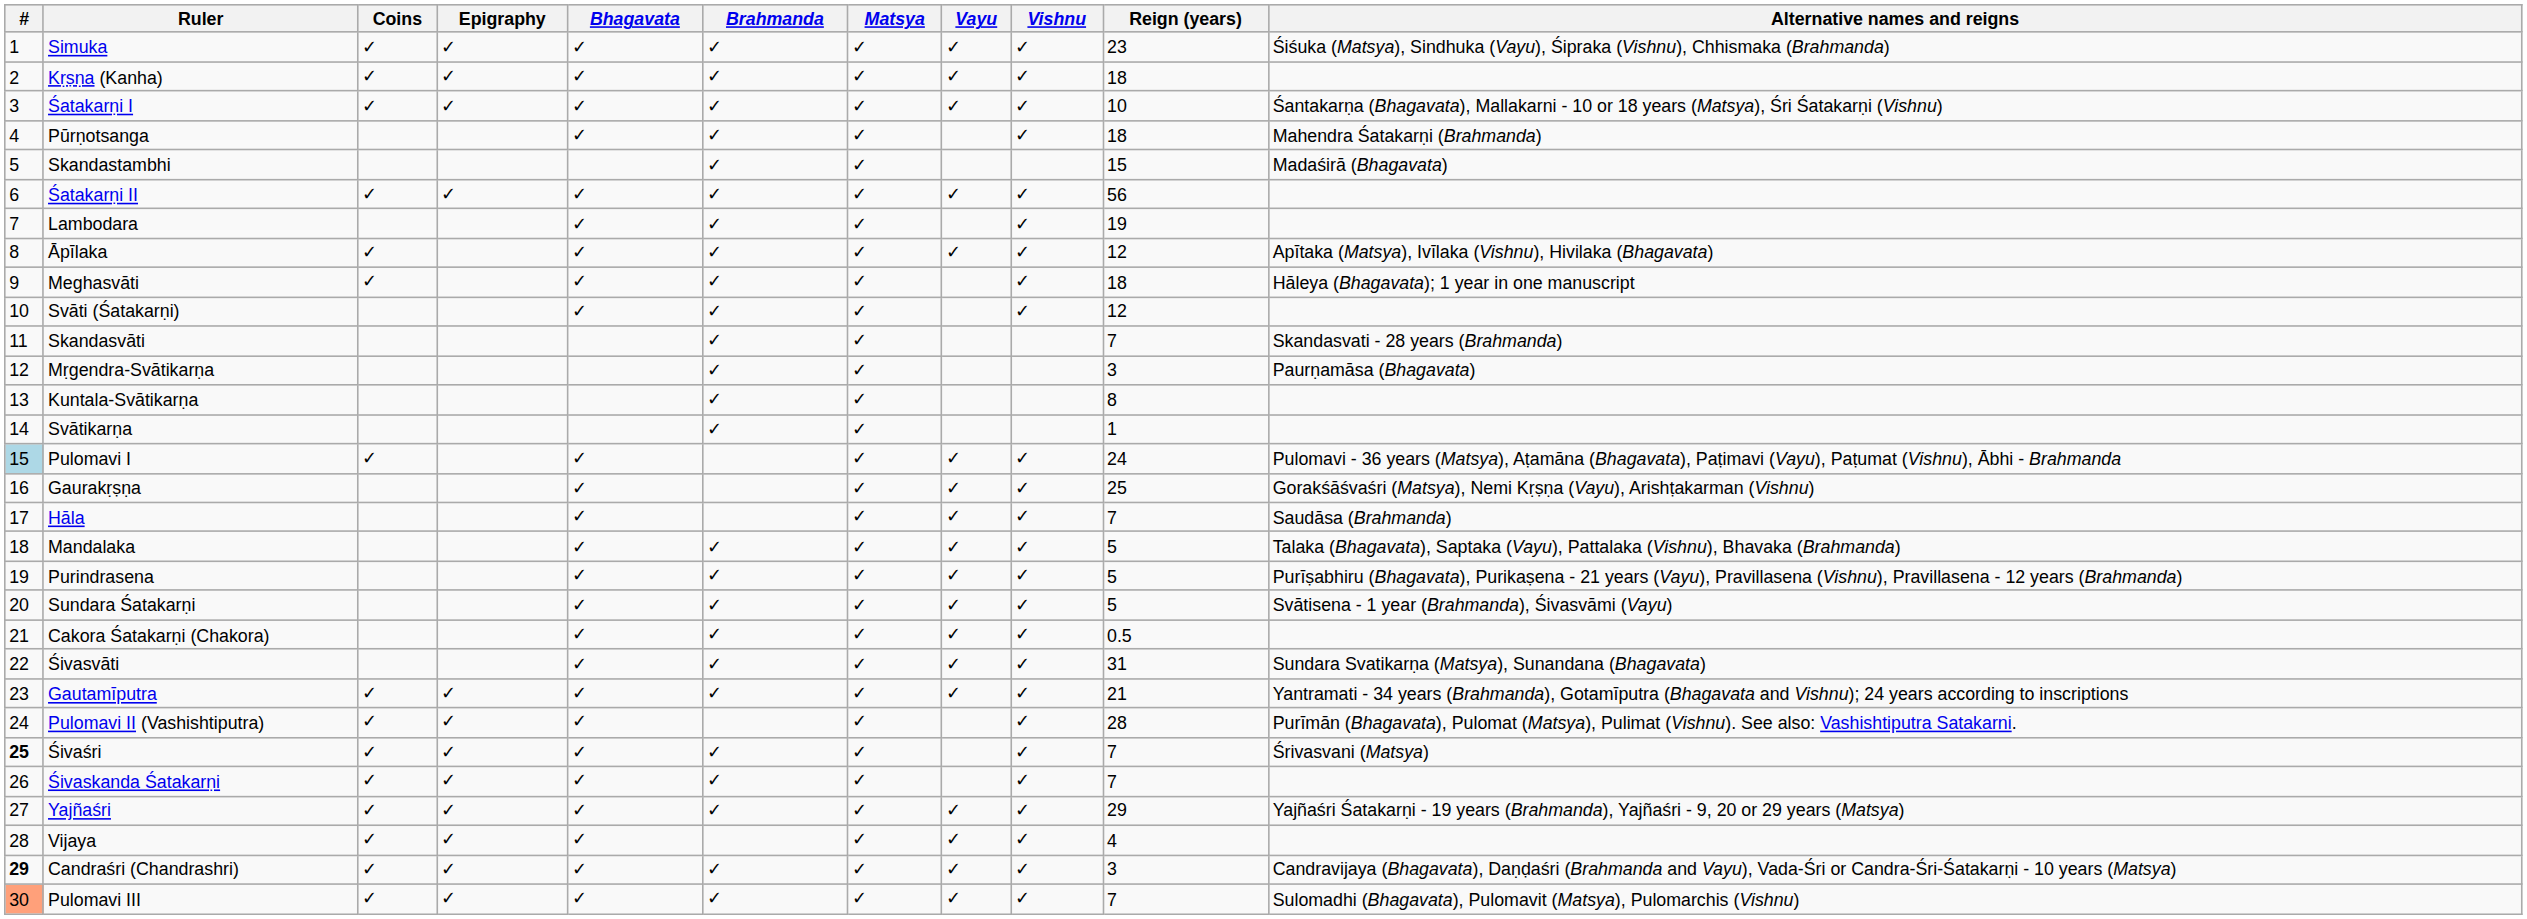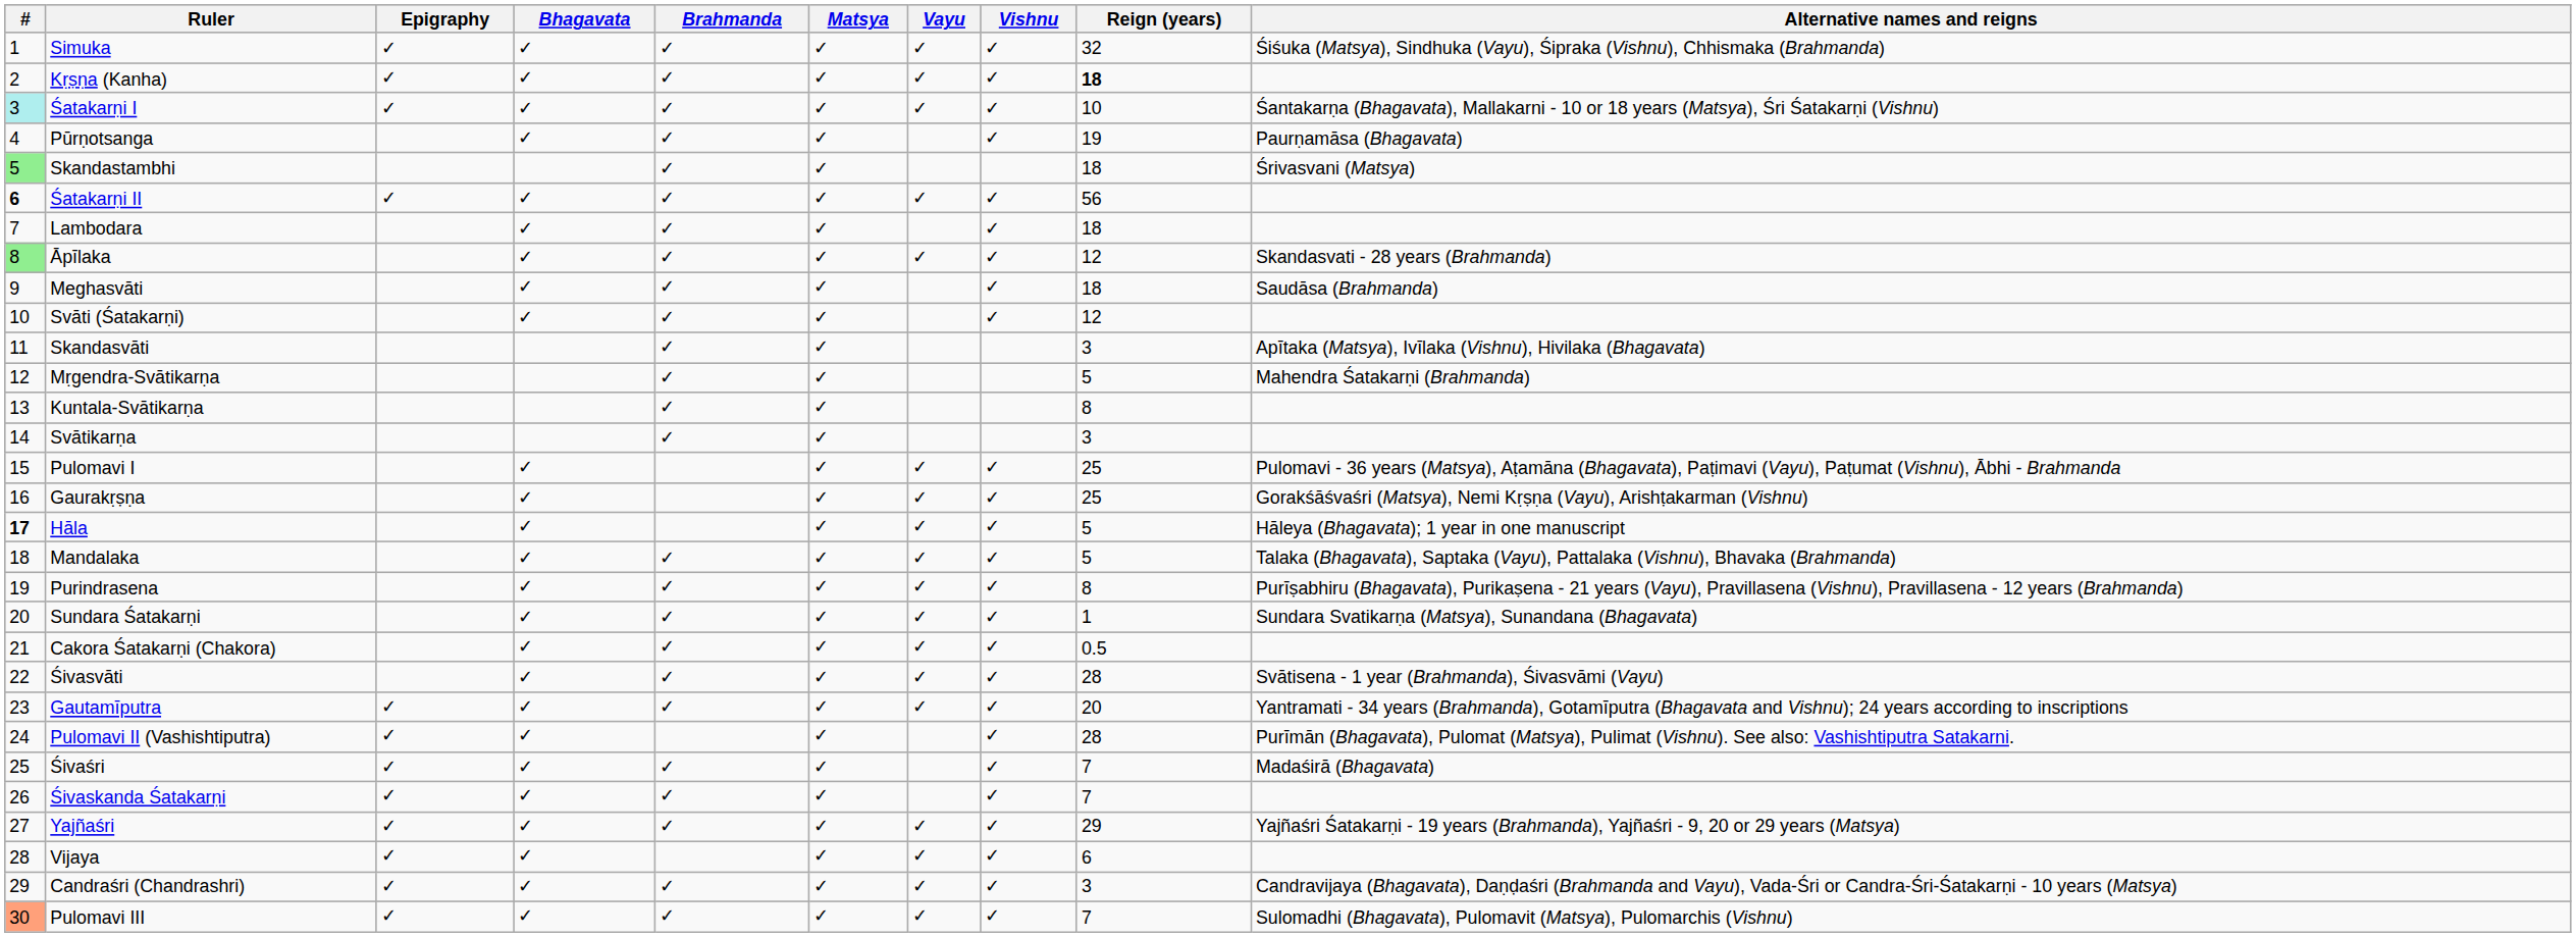- column: Coins | ✓ | ✓ | ✓ | ✓ | ✓ | ✓ | ✓ | ✓ | ✓ | ✓ | ✓ | ✓ | ✓ | ✓ | ✓
Simuka | Reign (years): 23 -> 32
Kṛṣṇa (Kanha) | Reign (years): normal -> bold
Śatakarṇi I | #: no background -> paleturquoise background
Pūrṇotsanga | Reign (years): 18 -> 19
Pūrṇotsanga | Alternative names and reigns: Mahendra Śatakarṇi (Brahmanda) -> Paurṇamāsa (Bhagavata)
Skandastambhi | #: no background -> lightgreen background
Skandastambhi | Reign (years): 15 -> 18
Skandastambhi | Alternative names and reigns: Madaśirā (Bhagavata) -> Śrivasvani (Matsya)
Śatakarṇi II | #: normal -> bold
Lambodara | Reign (years): 19 -> 18
Āpīlaka | #: no background -> lightgreen background
Āpīlaka | Alternative names and reigns: Apītaka (Matsya), Ivīlaka (Vishnu), Hivilaka (Bhagavata) -> Skandasvati - 28 years (Brahmanda)
Meghasvāti | Alternative names and reigns: Hāleya (Bhagavata); 1 year in one manuscript -> Saudāsa (Brahmanda)
Skandasvāti | Reign (years): 7 -> 3
Skandasvāti | Alternative names and reigns: Skandasvati - 28 years (Brahmanda) -> Apītaka (Matsya), Ivīlaka (Vishnu), Hivilaka (Bhagavata)
Mṛgendra-Svātikarṇa | Reign (years): 3 -> 5
Mṛgendra-Svātikarṇa | Alternative names and reigns: Paurṇamāsa (Bhagavata) -> Mahendra Śatakarṇi (Brahmanda)
Svātikarṇa | Reign (years): 1 -> 3
Pulomavi I | #: lightblue background -> no background
Pulomavi I | Reign (years): 24 -> 25
Hāla | #: normal -> bold
Hāla | Reign (years): 7 -> 5
Hāla | Alternative names and reigns: Saudāsa (Brahmanda) -> Hāleya (Bhagavata); 1 year in one manuscript
Purindrasena | Reign (years): 5 -> 8
Sundara Śatakarṇi | Reign (years): 5 -> 1
Sundara Śatakarṇi | Alternative names and reigns: Svātisena - 1 year (Brahmanda), Śivasvāmi (Vayu) -> Sundara Svatikarṇa (Matsya), Sunandana (Bhagavata)
Śivasvāti | Reign (years): 31 -> 28
Śivasvāti | Alternative names and reigns: Sundara Svatikarṇa (Matsya), Sunandana (Bhagavata) -> Svātisena - 1 year (Brahmanda), Śivasvāmi (Vayu)
Gautamīputra | Reign (years): 21 -> 20
Śivaśri | #: bold -> normal
Śivaśri | Alternative names and reigns: Śrivasvani (Matsya) -> Madaśirā (Bhagavata)
Vijaya | Reign (years): 4 -> 6
Candraśri (Chandrashri) | #: bold -> normal
